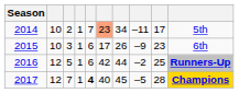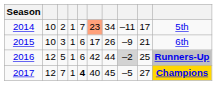2015 | column 9: 23 -> 21
2016 | column 8: no background -> lightgrey background
2017 | column 9: 28 -> 27
